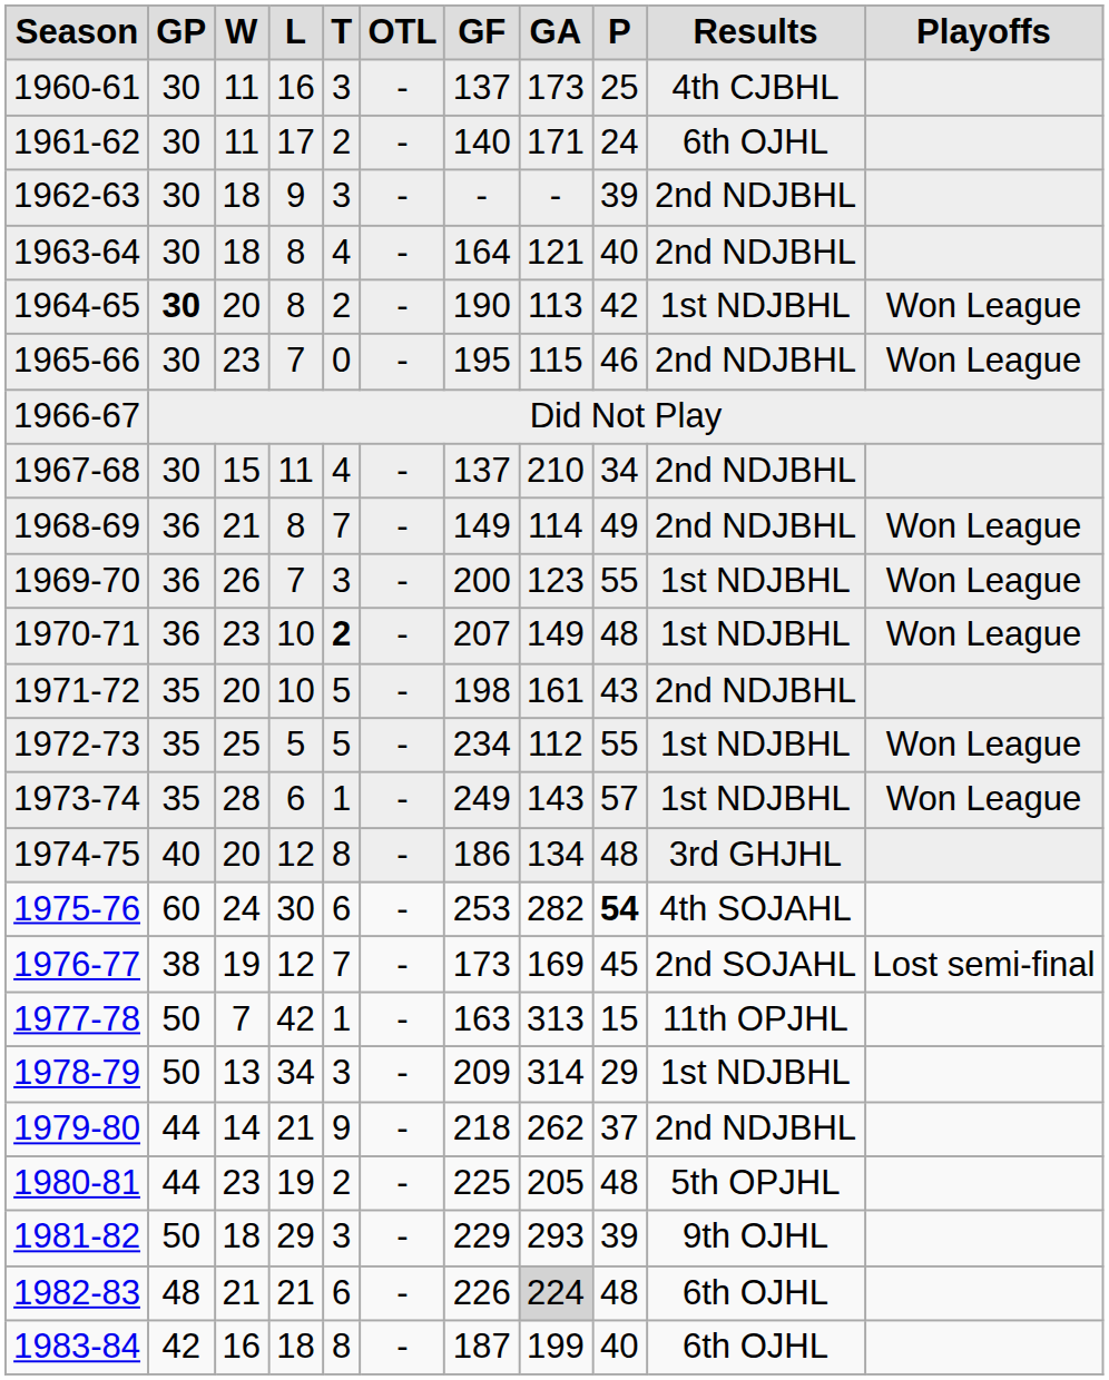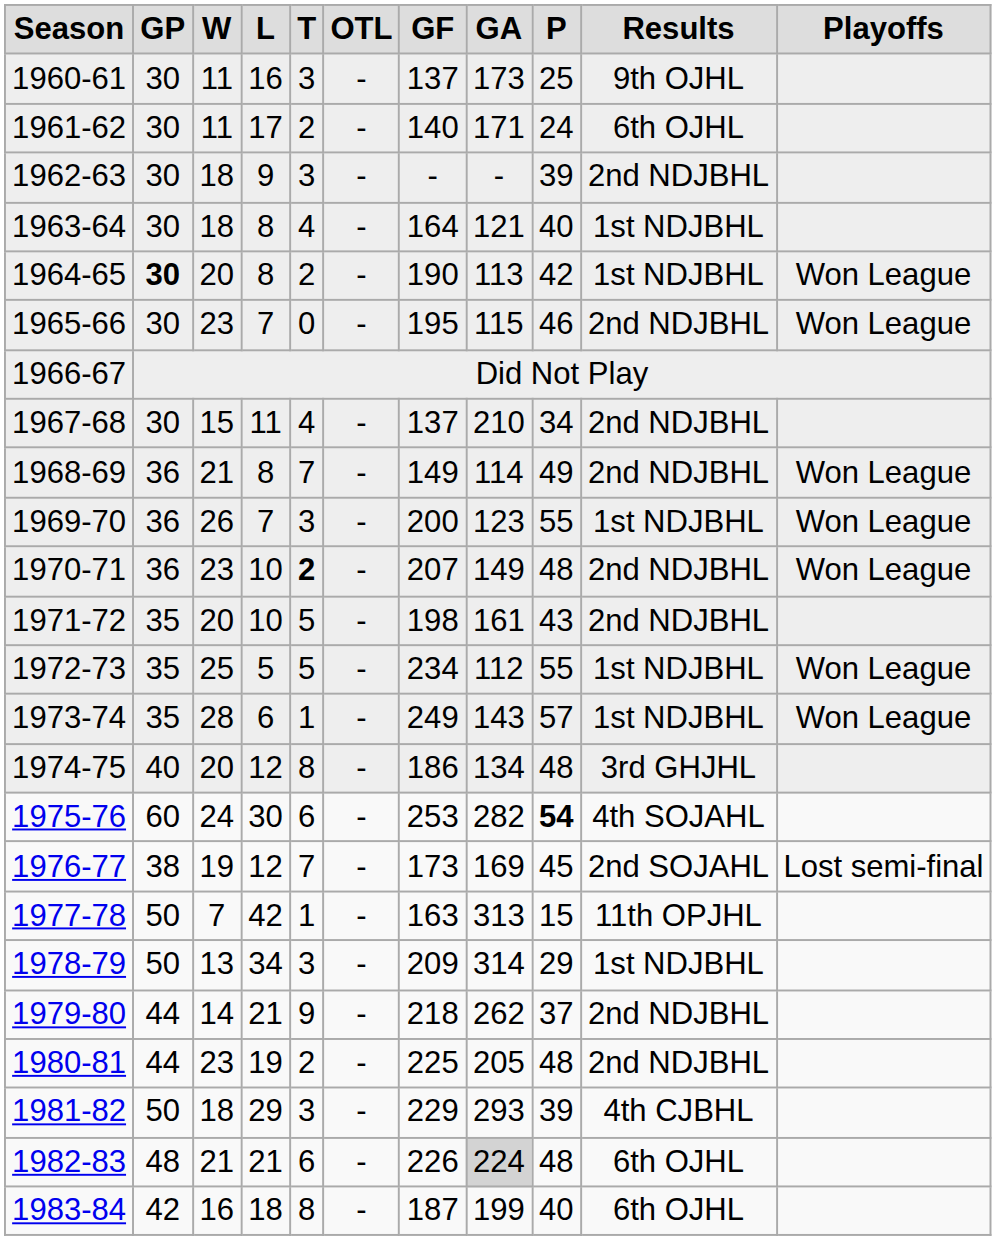1960-61 | Results: 4th CJBHL -> 9th OJHL
1963-64 | Results: 2nd NDJBHL -> 1st NDJBHL
1970-71 | Results: 1st NDJBHL -> 2nd NDJBHL
1980-81 | Results: 5th OPJHL -> 2nd NDJBHL
1981-82 | Results: 9th OJHL -> 4th CJBHL
